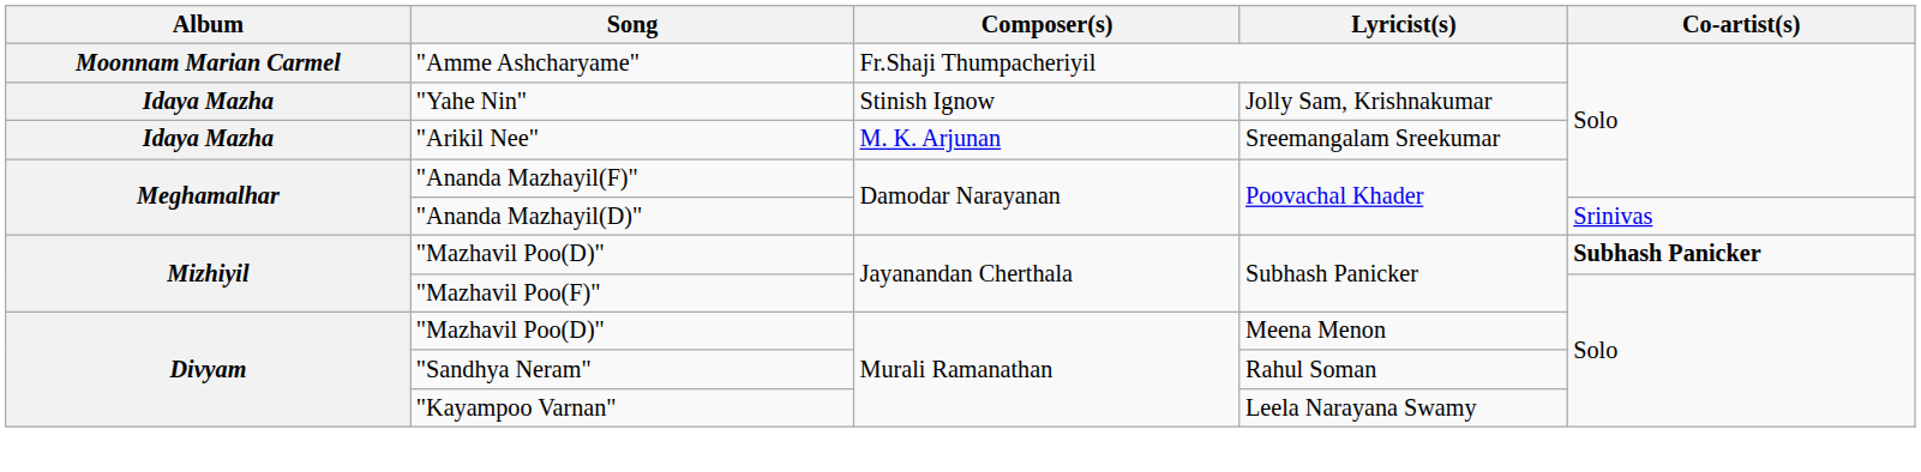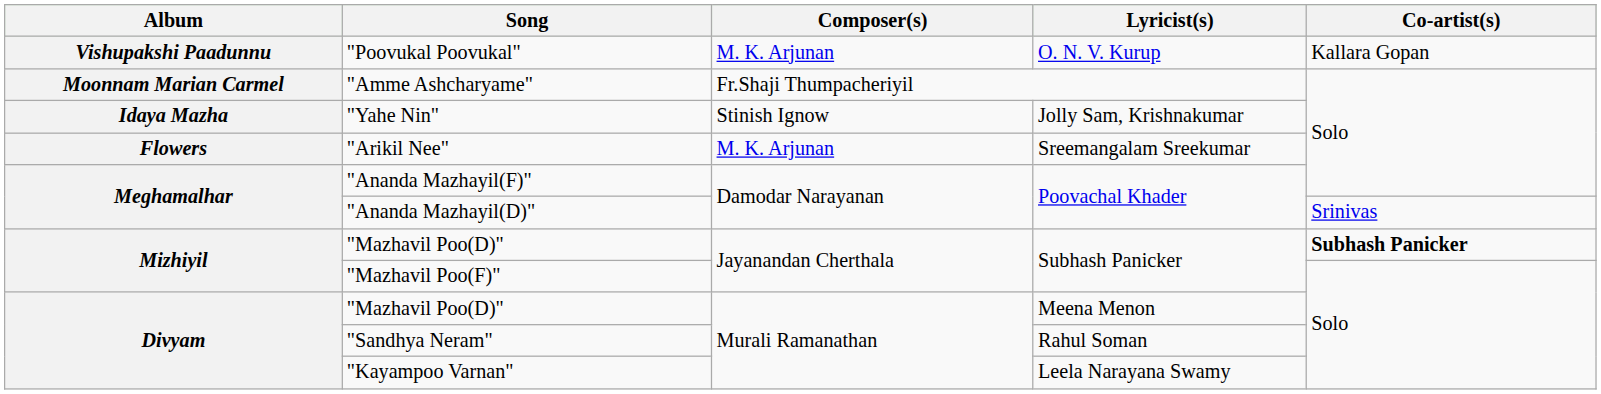+ row: Vishupakshi Paadunnu | "Poovukal Poovukal" | M. K. Arjunan | O. N. V. Kurup | Kallara Gopan
"Arikil Nee" | Album: Idaya Mazha -> Flowers
